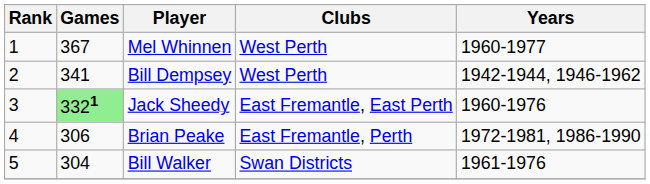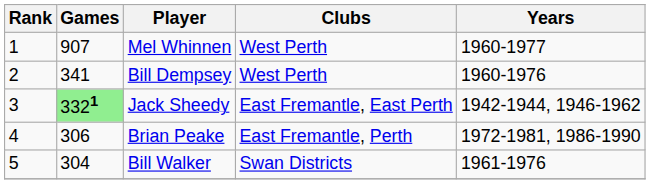Mel Whinnen | Games: 367 -> 907
Bill Dempsey | Years: 1942-1944, 1946-1962 -> 1960-1976
Jack Sheedy | Years: 1960-1976 -> 1942-1944, 1946-1962
